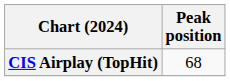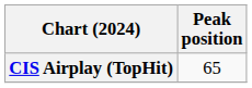CIS Airplay (TopHit) | Peak position: 68 -> 65
